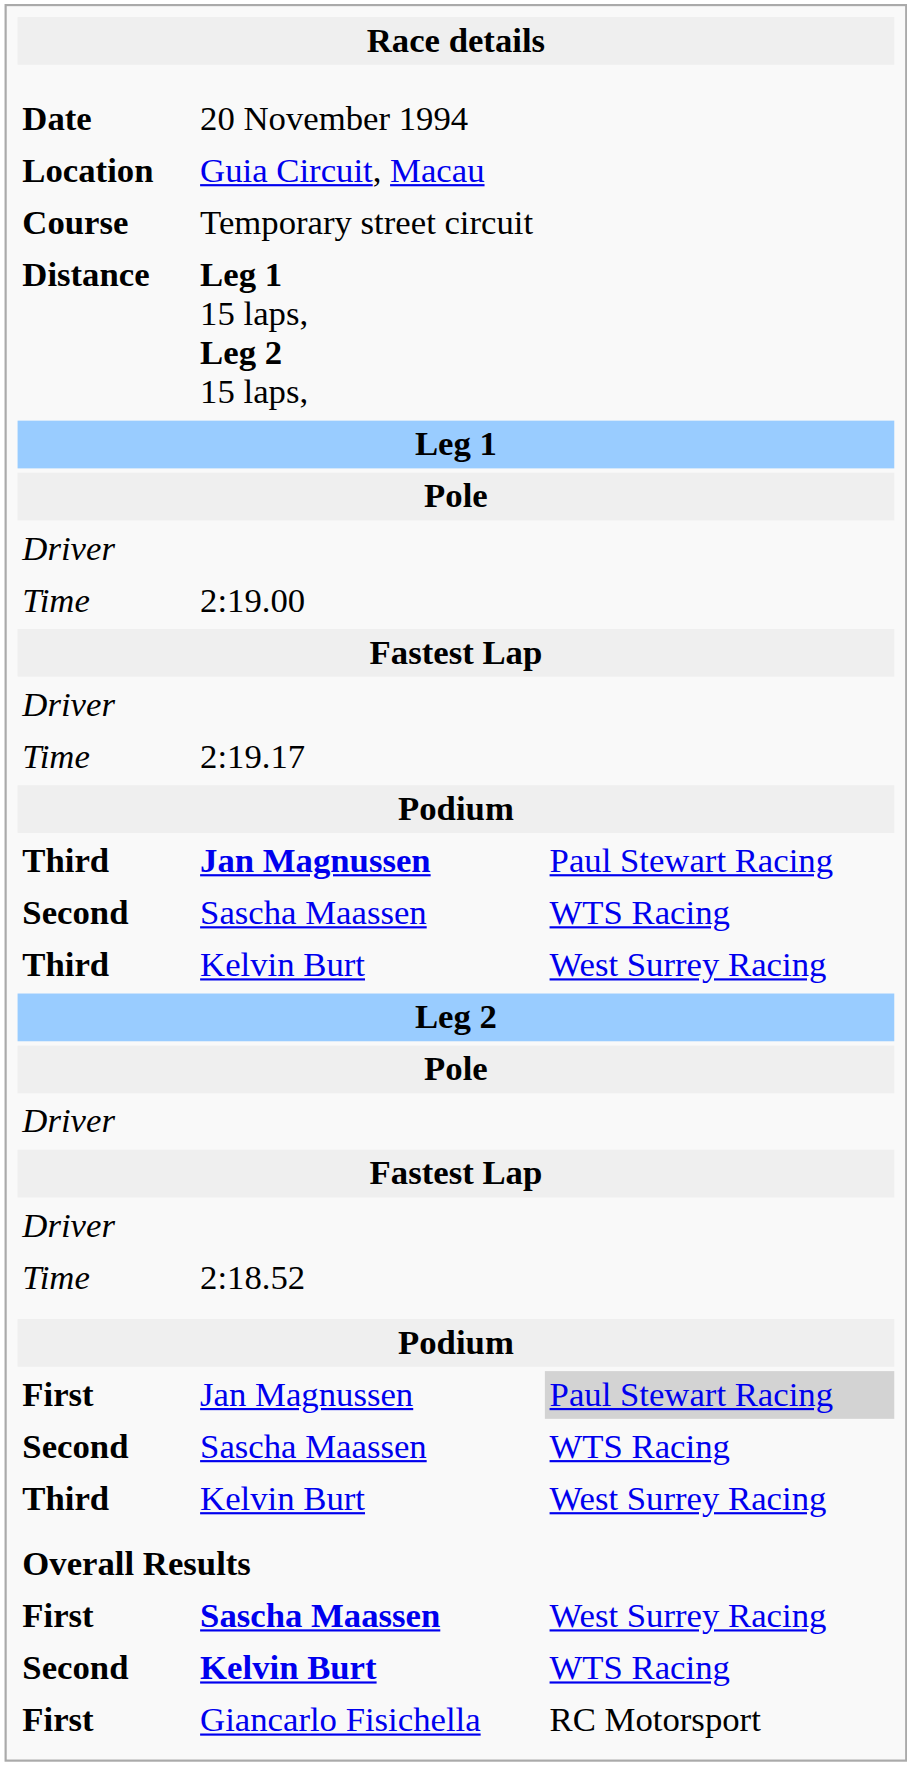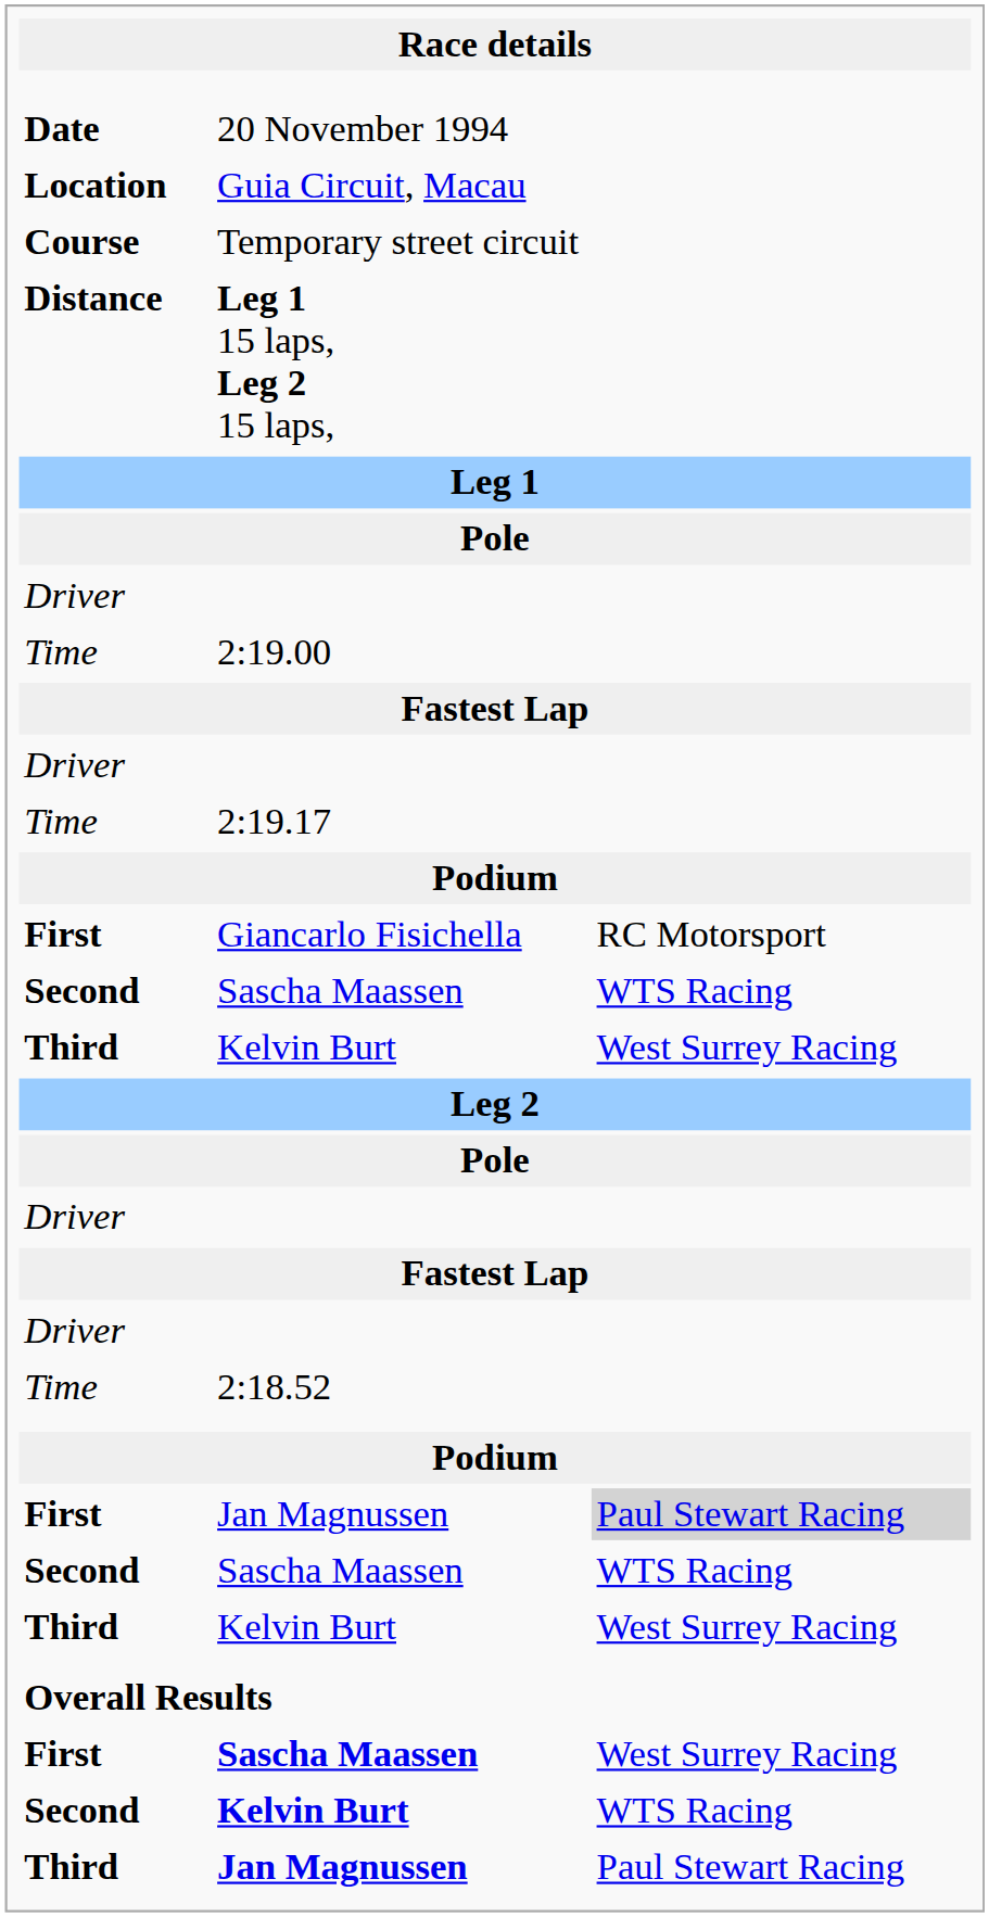rows swapped: Giancarlo Fisichella <-> Third / Jan Magnussen
